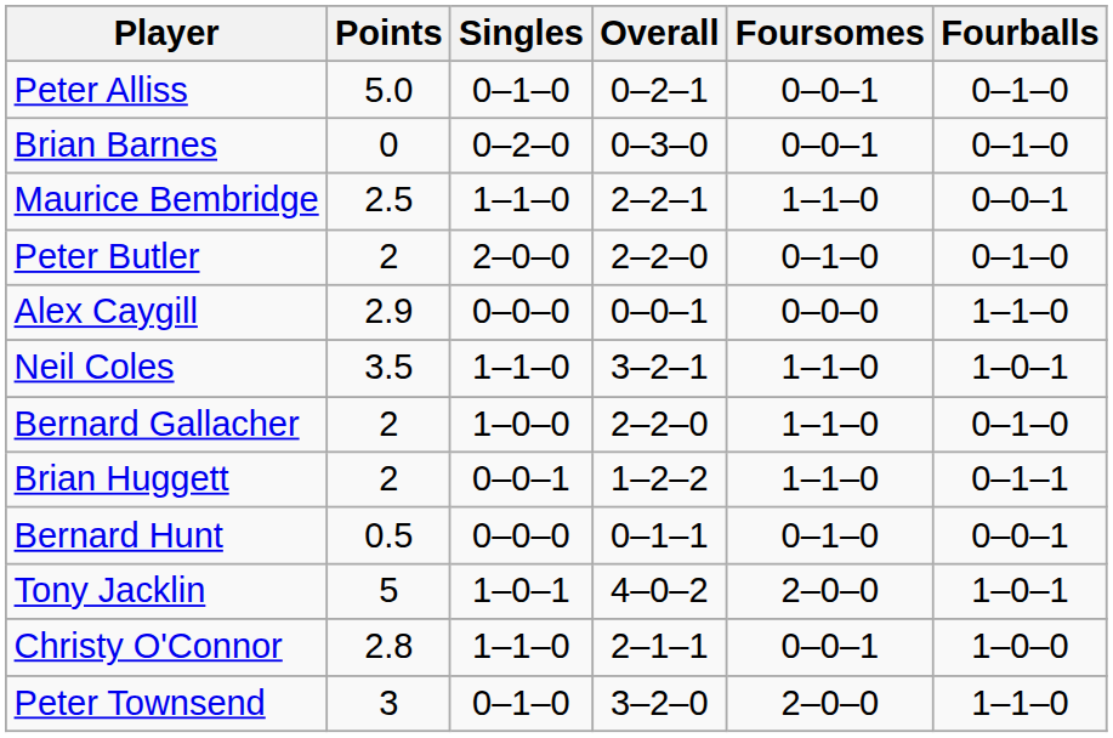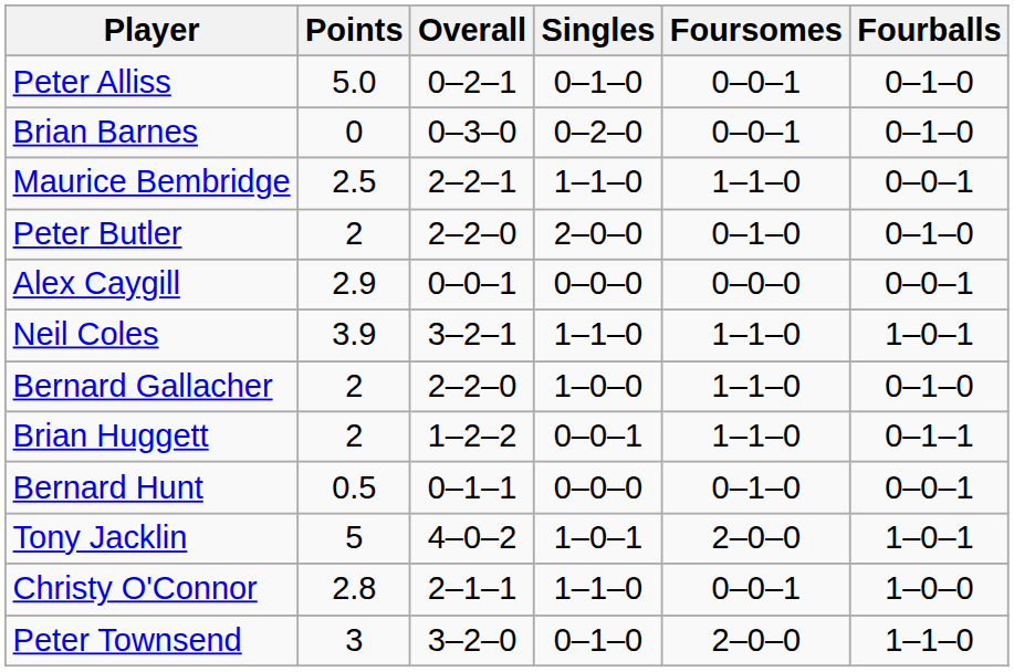columns swapped: Overall <-> Singles
Alex Caygill | Fourballs: 1–1–0 -> 0–0–1
Neil Coles | Points: 3.5 -> 3.9
